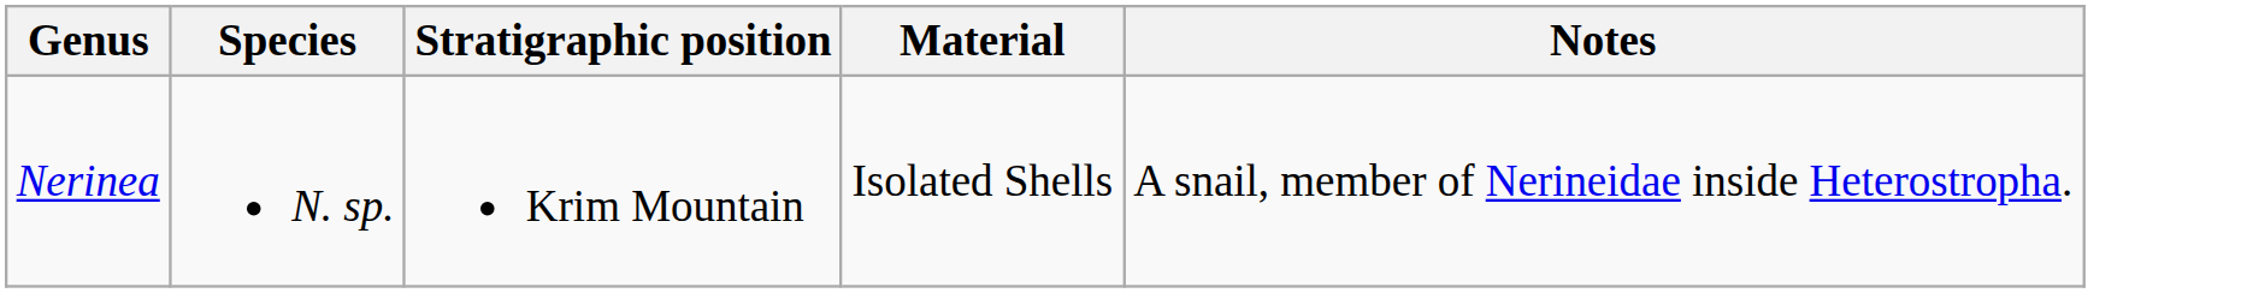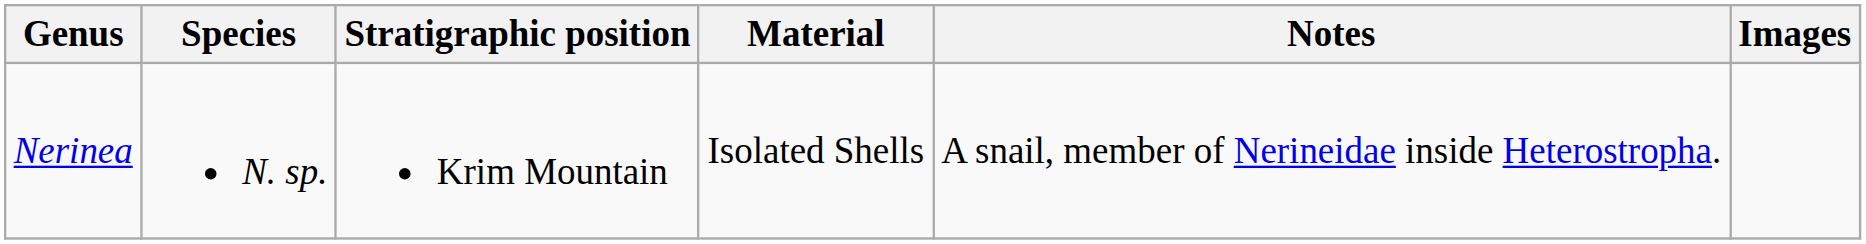+ column: Images
